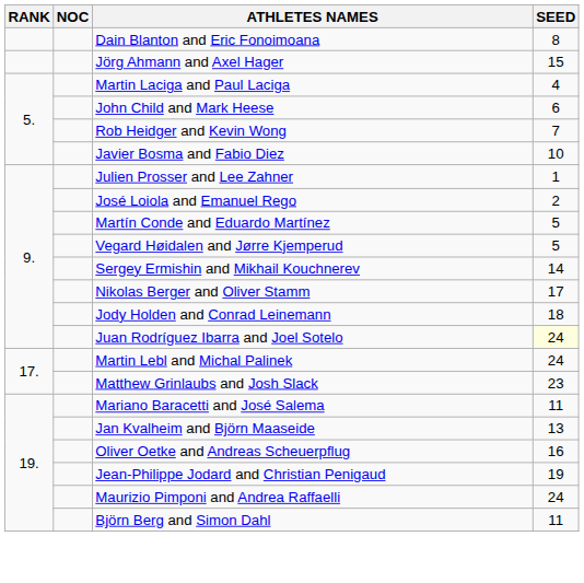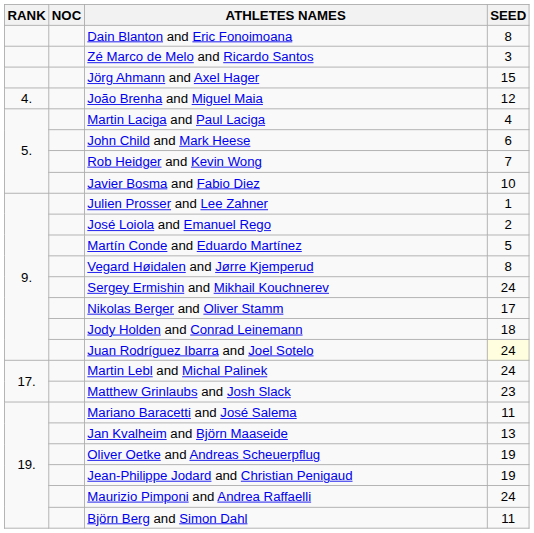+ row: Zé Marco de Melo and Ricardo Santos | 3
+ row: 4. | João Brenha and Miguel Maia | 12
Vegard Høidalen and Jørre Kjemperud | SEED: 5 -> 8
Sergey Ermishin and Mikhail Kouchnerev | SEED: 14 -> 24
Oliver Oetke and Andreas Scheuerpflug | SEED: 16 -> 19
